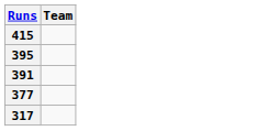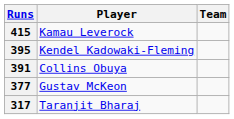+ column: Player | Kamau Leverock | Kendel Kadowaki-Fleming | Collins Obuya | Gustav McKeon | Taranjit Bharaj
